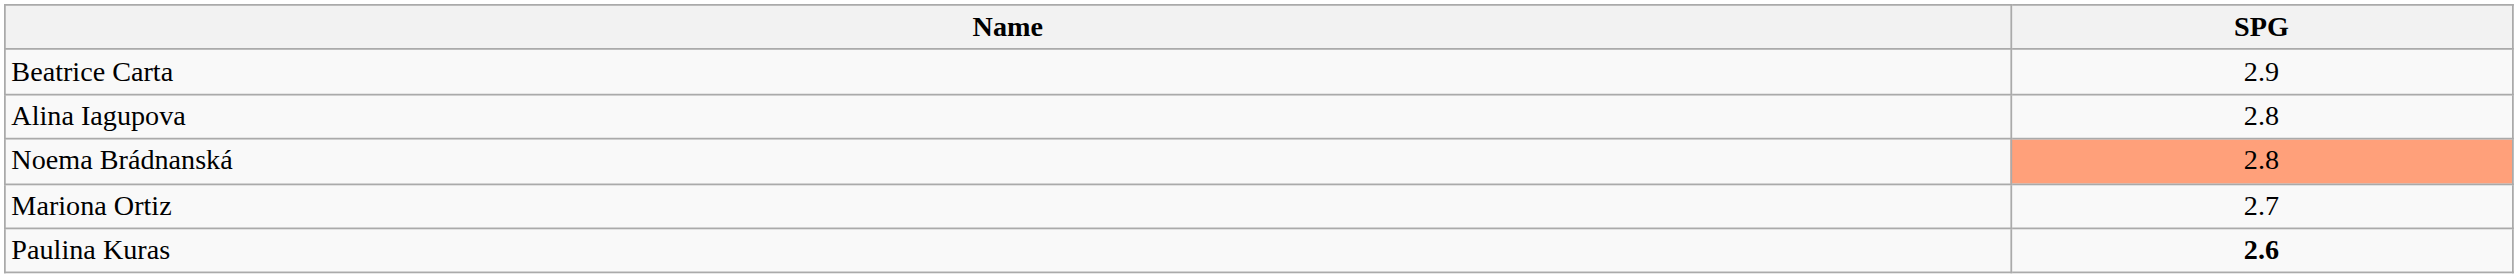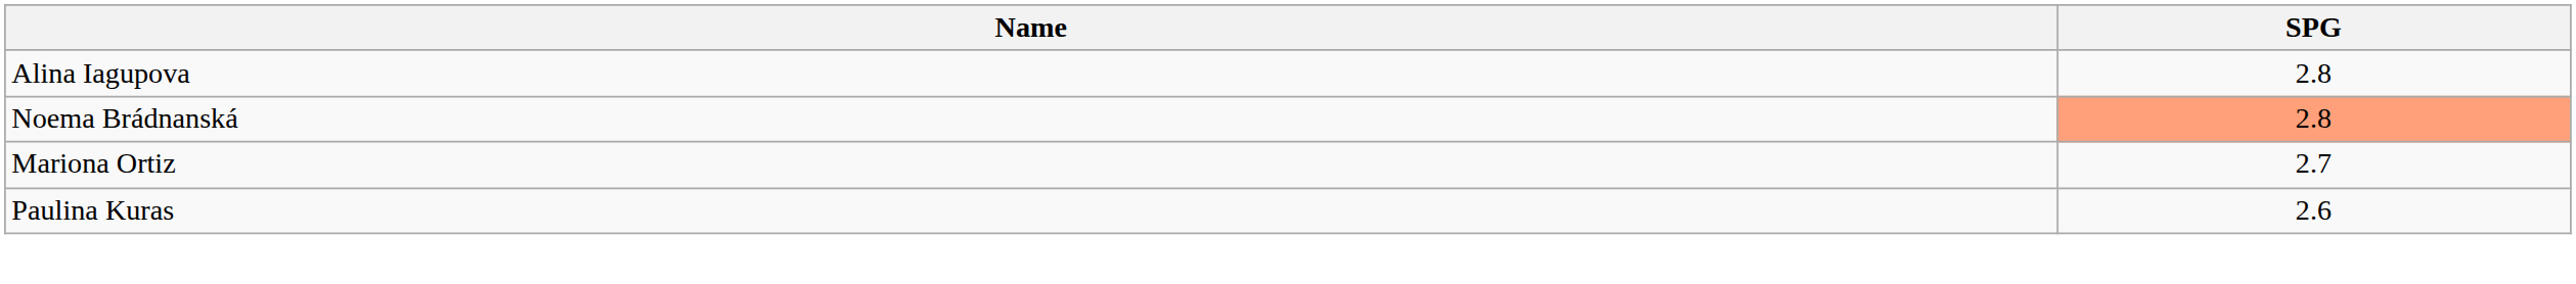- row: Beatrice Carta | 2.9
Paulina Kuras | SPG: bold -> normal
